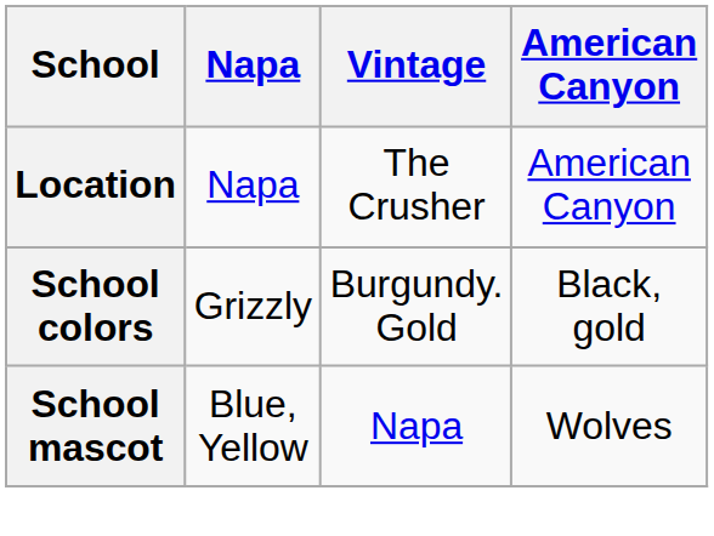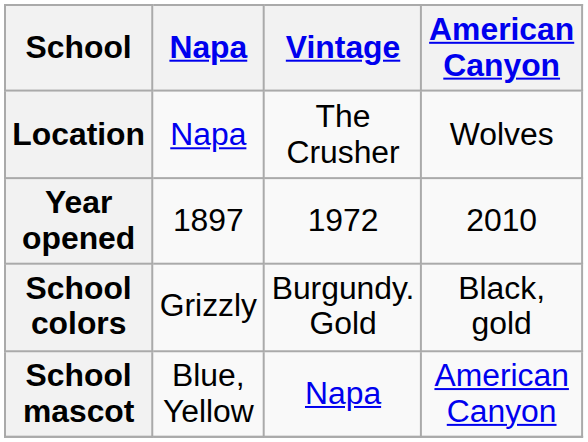Location | American Canyon: American Canyon -> Wolves
+ row: Year opened | 1897 | 1972 | 2010
School mascot | American Canyon: Wolves -> American Canyon
